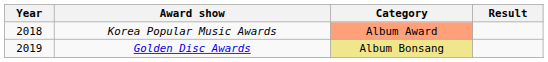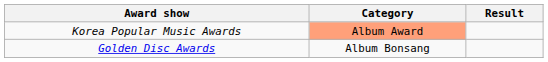- column: Year | 2018 | 2019
Golden Disc Awards | Category: khaki background -> no background
